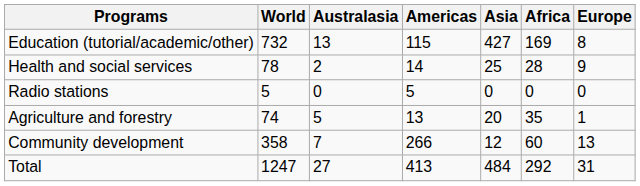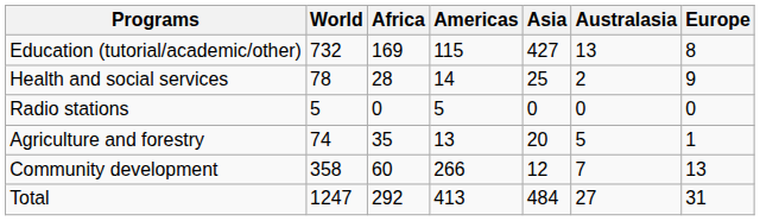columns swapped: Africa <-> Australasia
